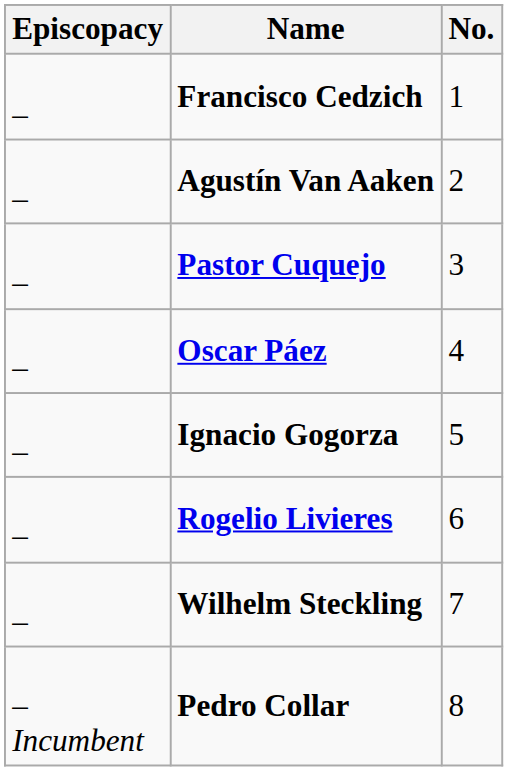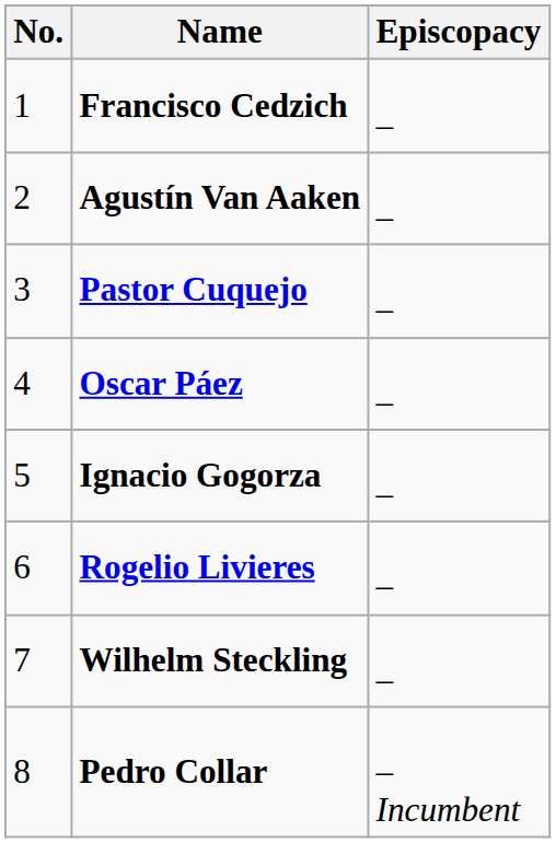columns swapped: No. <-> Episcopacy
